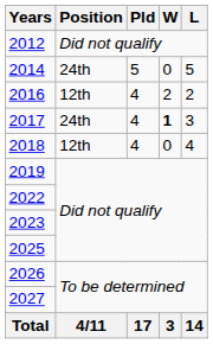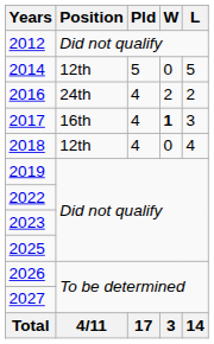2014 | Position: 24th -> 12th
2016 | Position: 12th -> 24th
2017 | Position: 24th -> 16th
